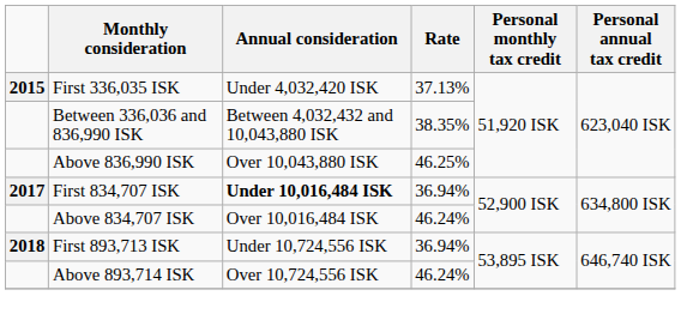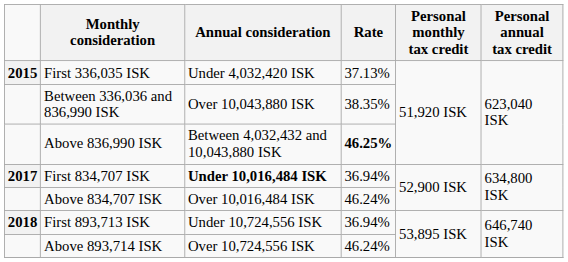Between 336,036 and 836,990 ISK | Annual consideration: Between 4,032,432 and 10,043,880 ISK -> Over 10,043,880 ISK
Above 836,990 ISK | Annual consideration: Over 10,043,880 ISK -> Between 4,032,432 and 10,043,880 ISK
Above 836,990 ISK | Rate: normal -> bold
